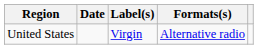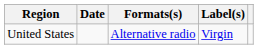columns swapped: Formats(s) <-> Label(s)
